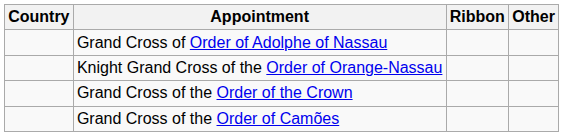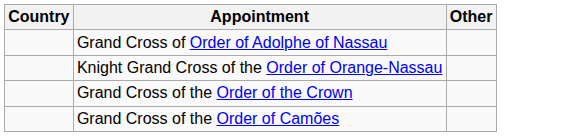- column: Ribbon
